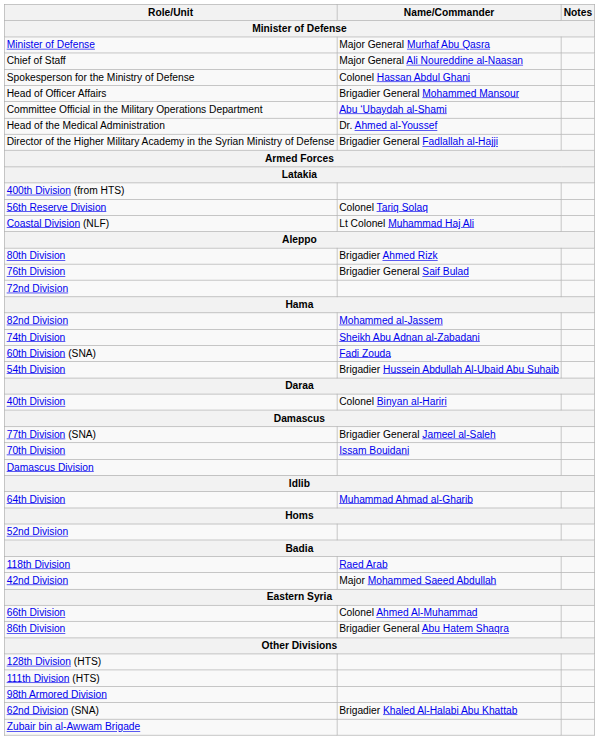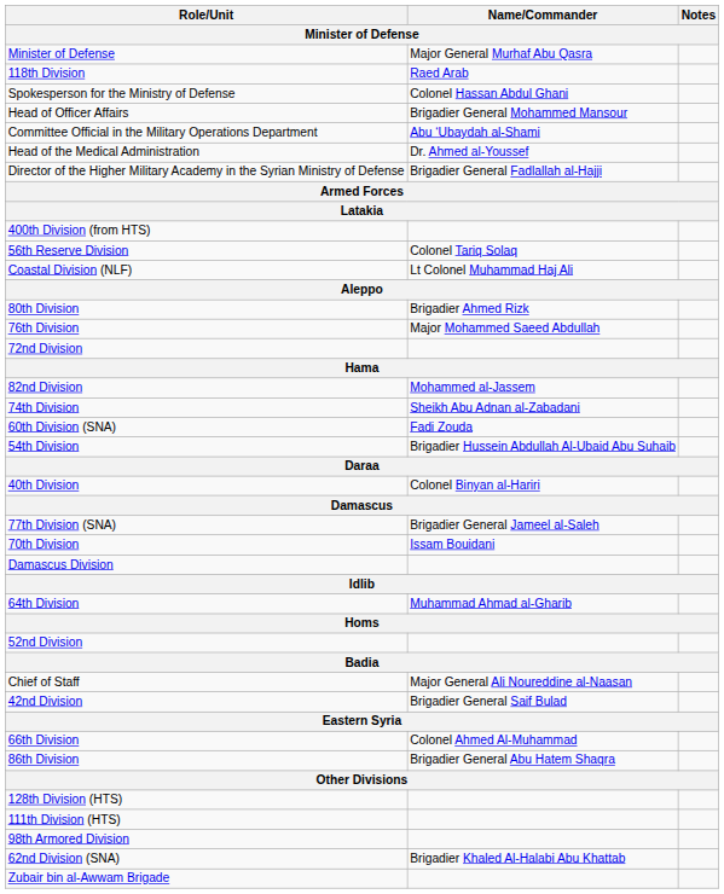rows swapped: Chief of Staff <-> 118th Division
76th Division | Name/Commander: Brigadier General Saif Bulad -> Major Mohammed Saeed Abdullah
42nd Division | Name/Commander: Major Mohammed Saeed Abdullah -> Brigadier General Saif Bulad
